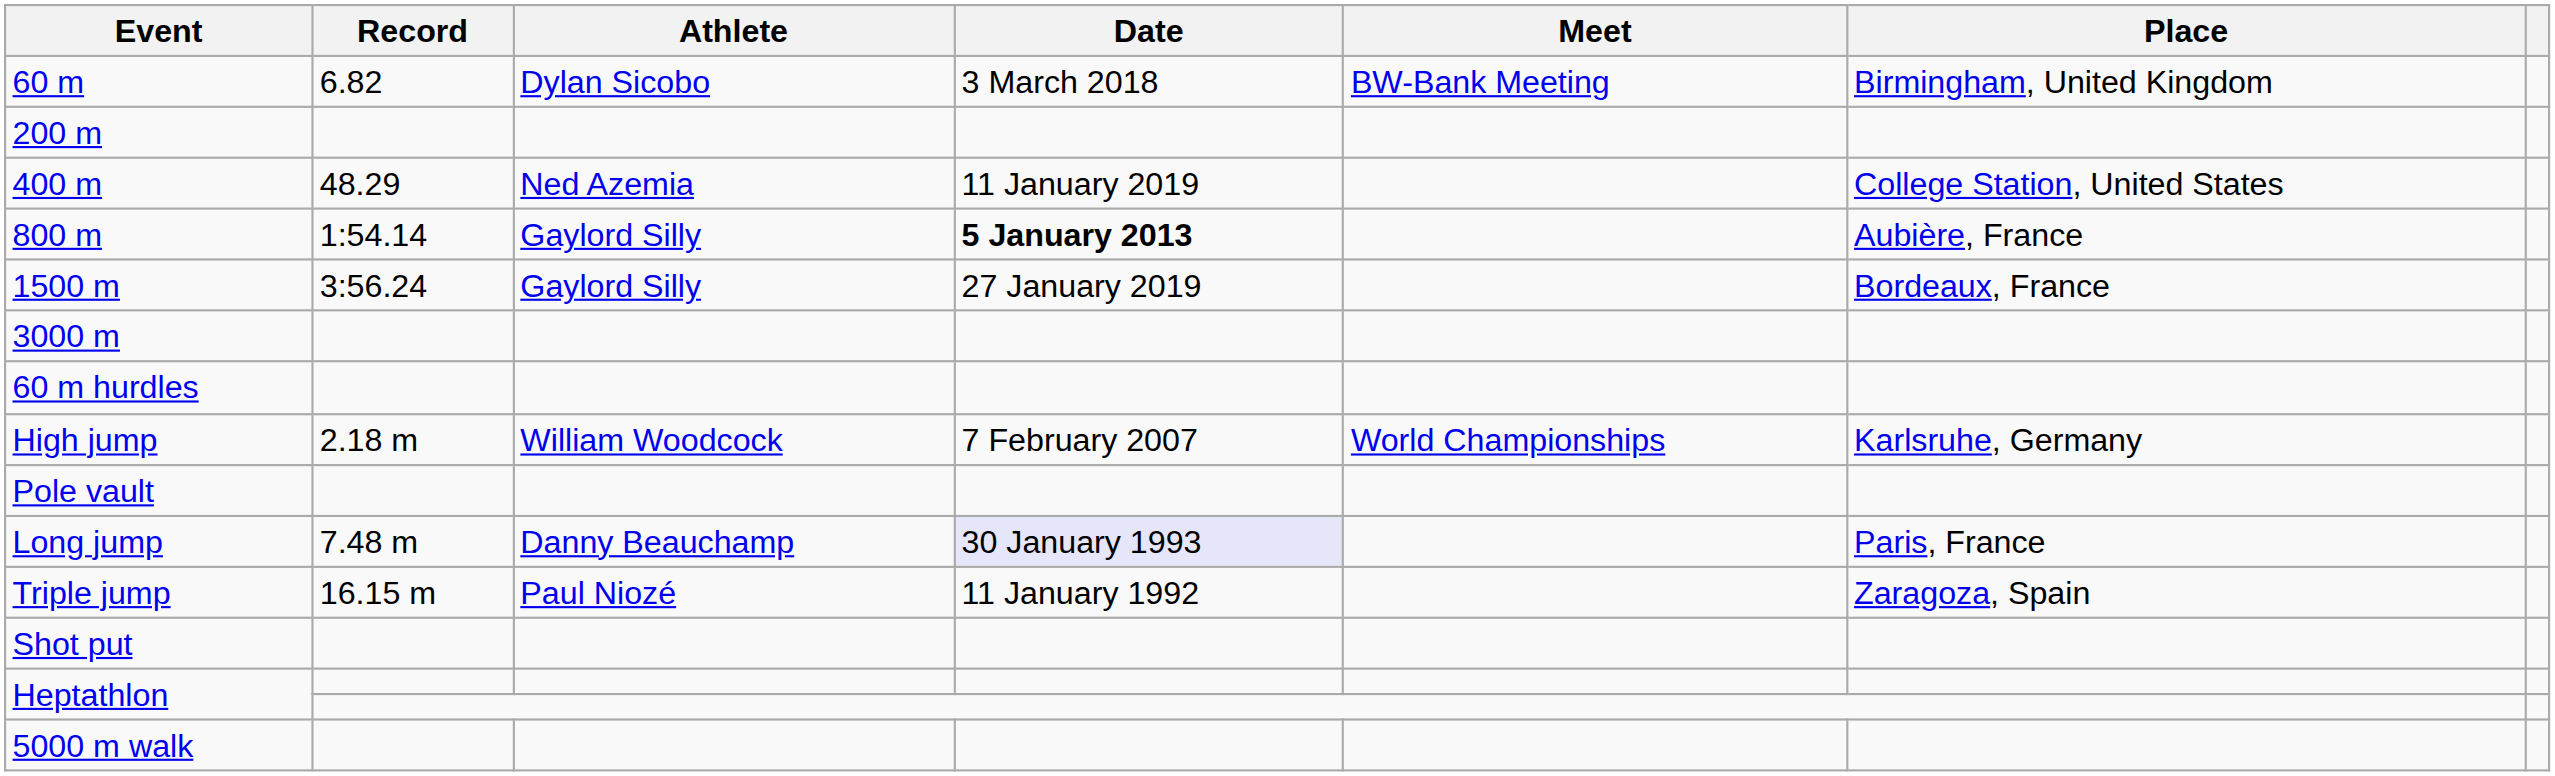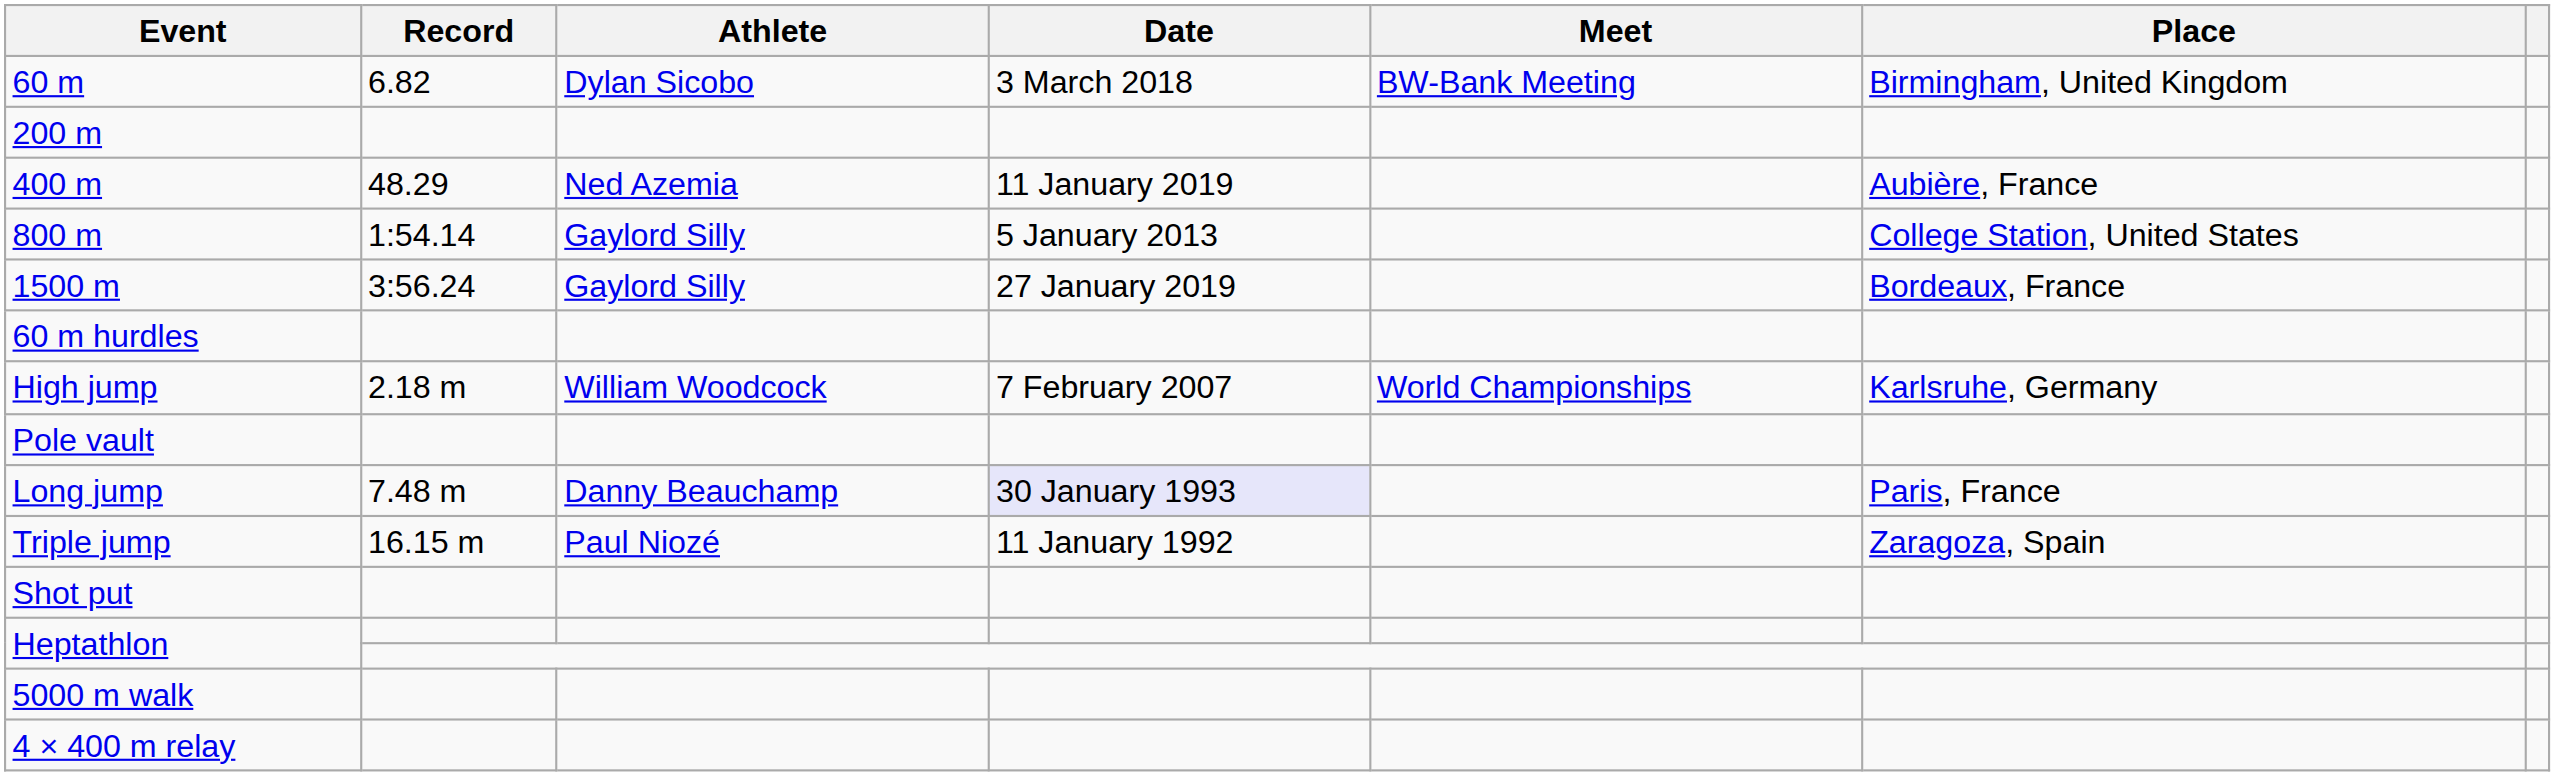400 m | Place: College Station, United States -> Aubière, France
800 m | Date: bold -> normal
800 m | Place: Aubière, France -> College Station, United States
- row: 3000 m
+ row: 4 × 400 m relay
